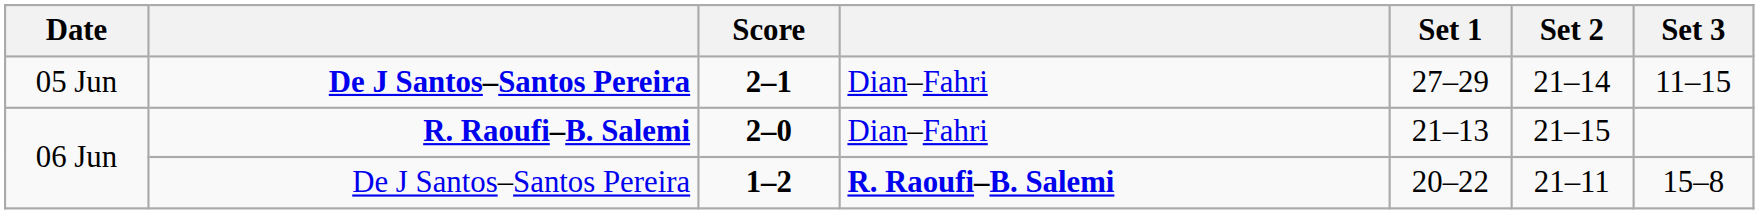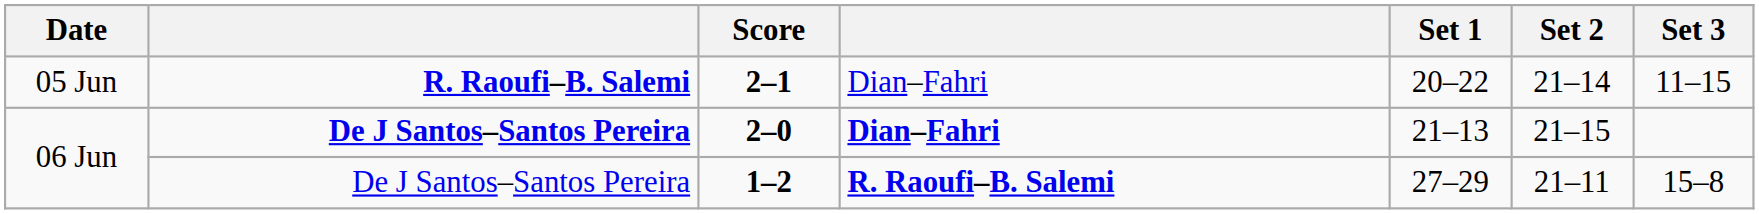2–1 | column 2: De J Santos–Santos Pereira -> R. Raoufi–B. Salemi
2–1 | Set 1: 27–29 -> 20–22
2–0 | column 2: R. Raoufi–B. Salemi -> De J Santos–Santos Pereira
2–0 | column 4: normal -> bold
1–2 | Set 1: 20–22 -> 27–29
